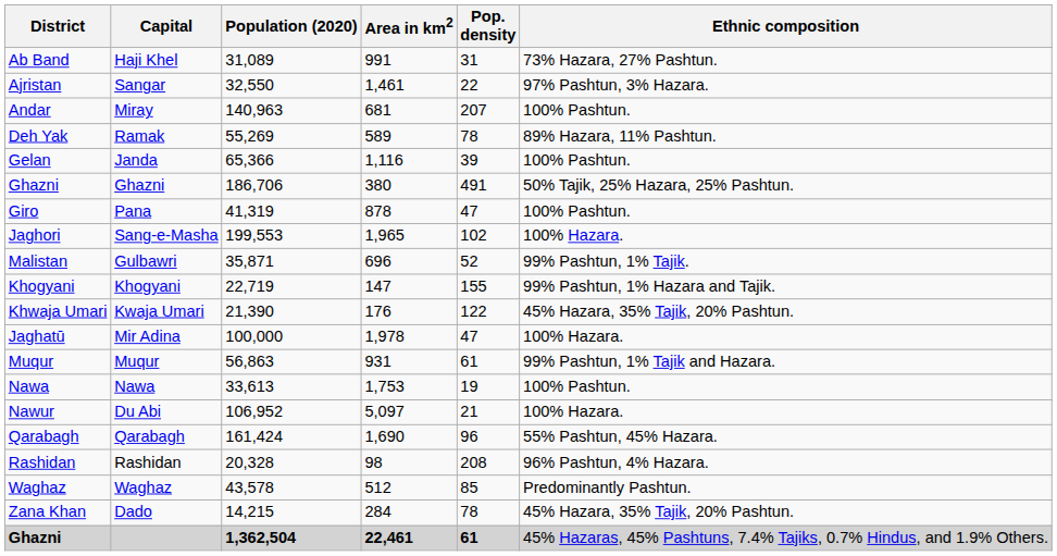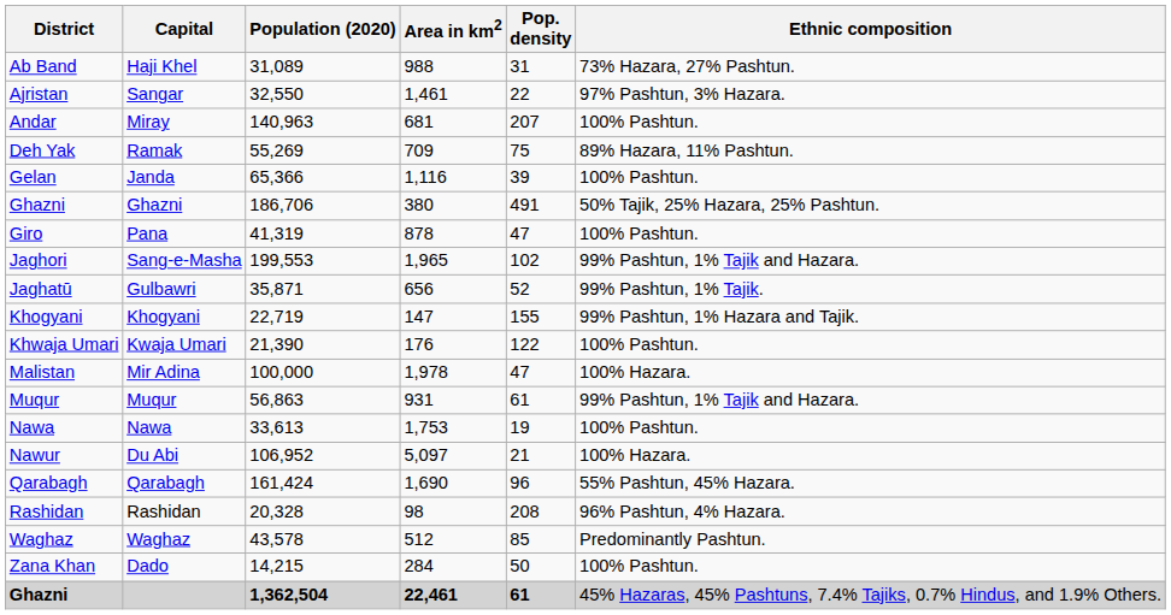Haji Khel | Area in km2: 991 -> 988
Ramak | Area in km2: 589 -> 709
Ramak | Pop. density: 78 -> 75
Sang-e-Masha | Ethnic composition: 100% Hazara. -> 99% Pashtun, 1% Tajik and Hazara.
Gulbawri | District: Malistan -> Jaghatū
Gulbawri | Area in km2: 696 -> 656
Kwaja Umari | Ethnic composition: 45% Hazara, 35% Tajik, 20% Pashtun. -> 100% Pashtun.
Mir Adina | District: Jaghatū -> Malistan
Dado | Pop. density: 78 -> 50
Dado | Ethnic composition: 45% Hazara, 35% Tajik, 20% Pashtun. -> 100% Pashtun.
